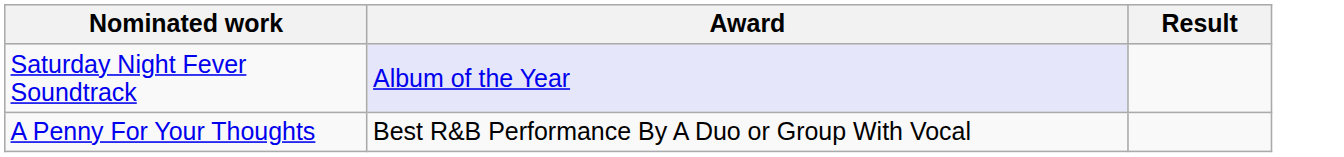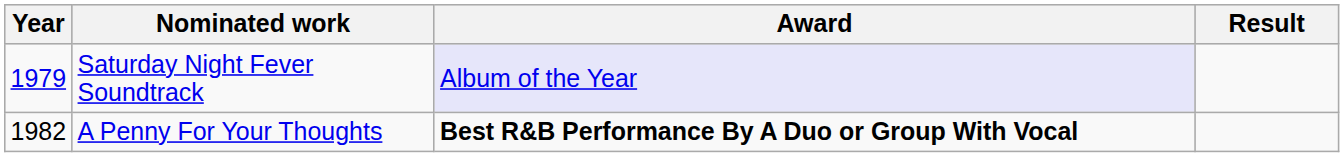+ column: Year | 1979 | 1982
A Penny For Your Thoughts | Award: normal -> bold
